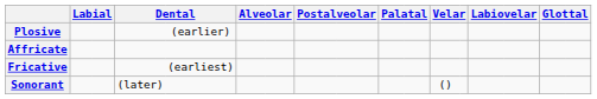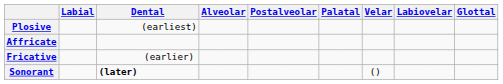Plosive | column 5: (earlier) -> (earliest)
Fricative | column 5: (earliest) -> (earlier)
Sonorant | column 4: normal -> bold
